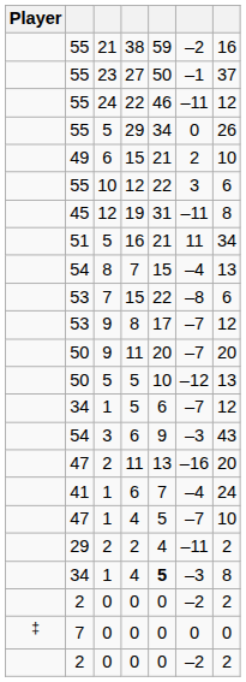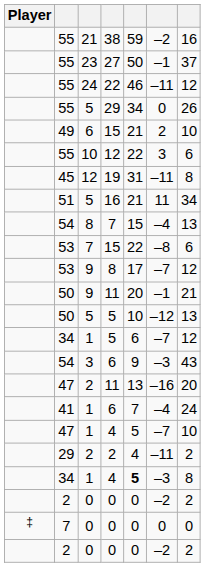50 / 11 | column 6: –7 -> –1
50 / 11 | column 7: 20 -> 21
